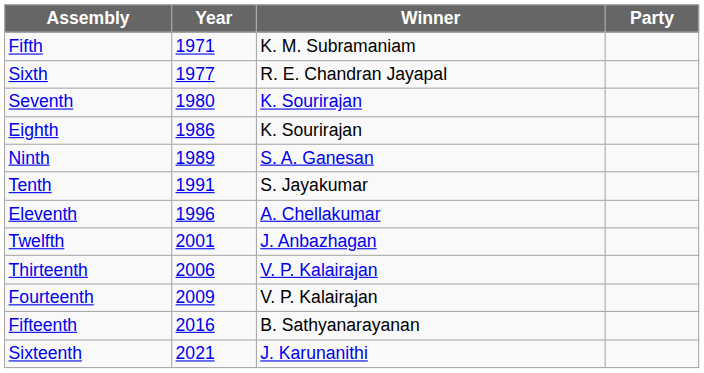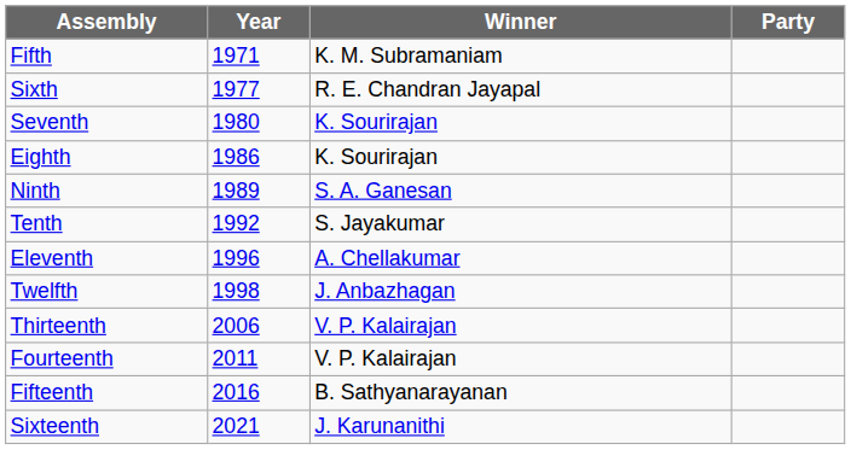Tenth | Year: 1991 -> 1992
Twelfth | Year: 2001 -> 1998
Fourteenth | Year: 2009 -> 2011
